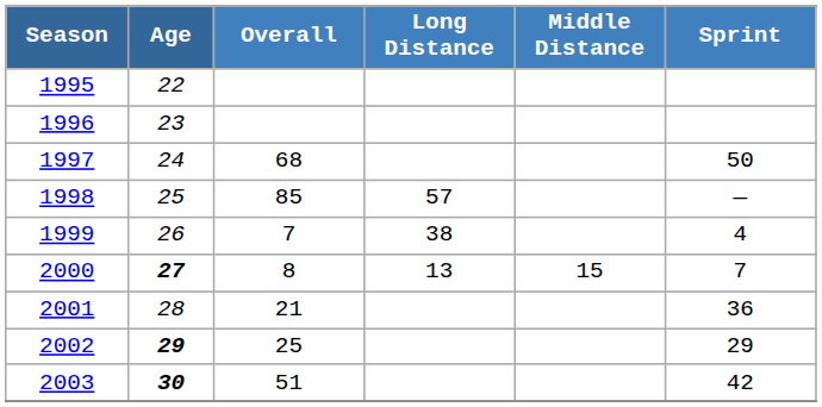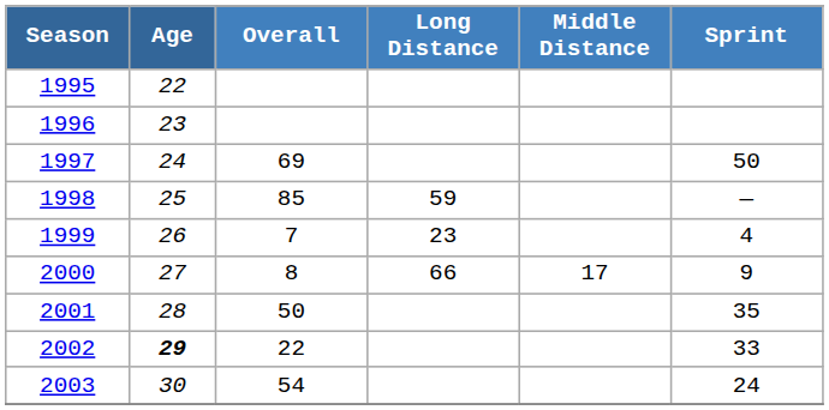1997 | Overall: 68 -> 69
1998 | Long Distance: 57 -> 59
1999 | Long Distance: 38 -> 23
2000 | Age: bold -> normal
2000 | Long Distance: 13 -> 66
2000 | Middle Distance: 15 -> 17
2000 | Sprint: 7 -> 9
2001 | Overall: 21 -> 50
2001 | Sprint: 36 -> 35
2002 | Overall: 25 -> 22
2002 | Sprint: 29 -> 33
2003 | Age: bold -> normal
2003 | Overall: 51 -> 54
2003 | Sprint: 42 -> 24
